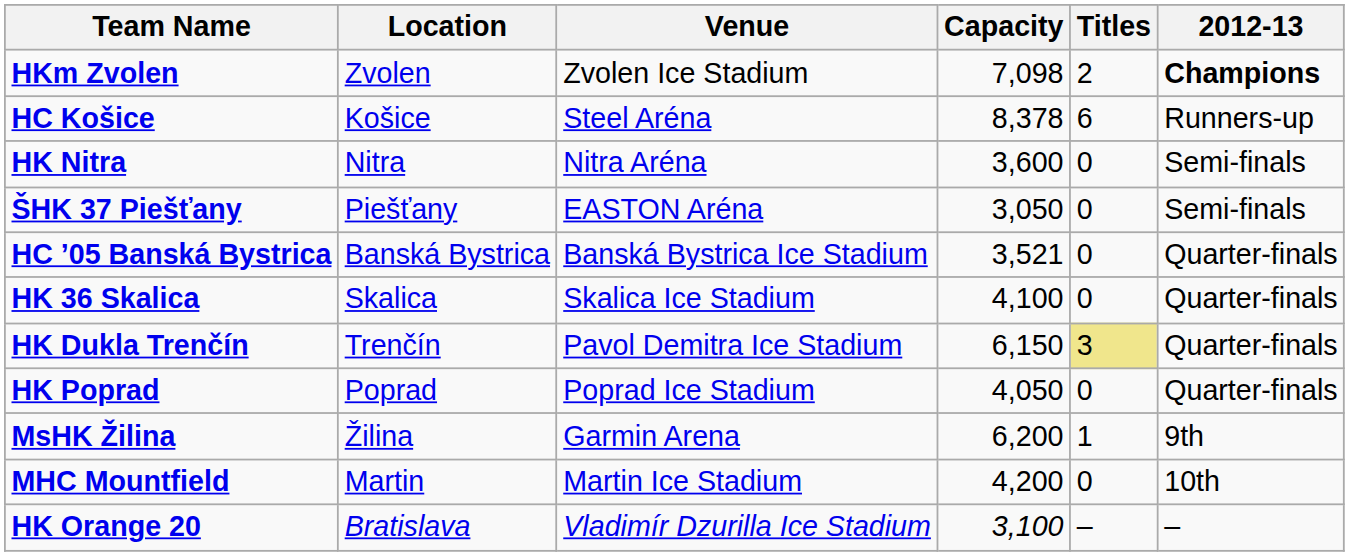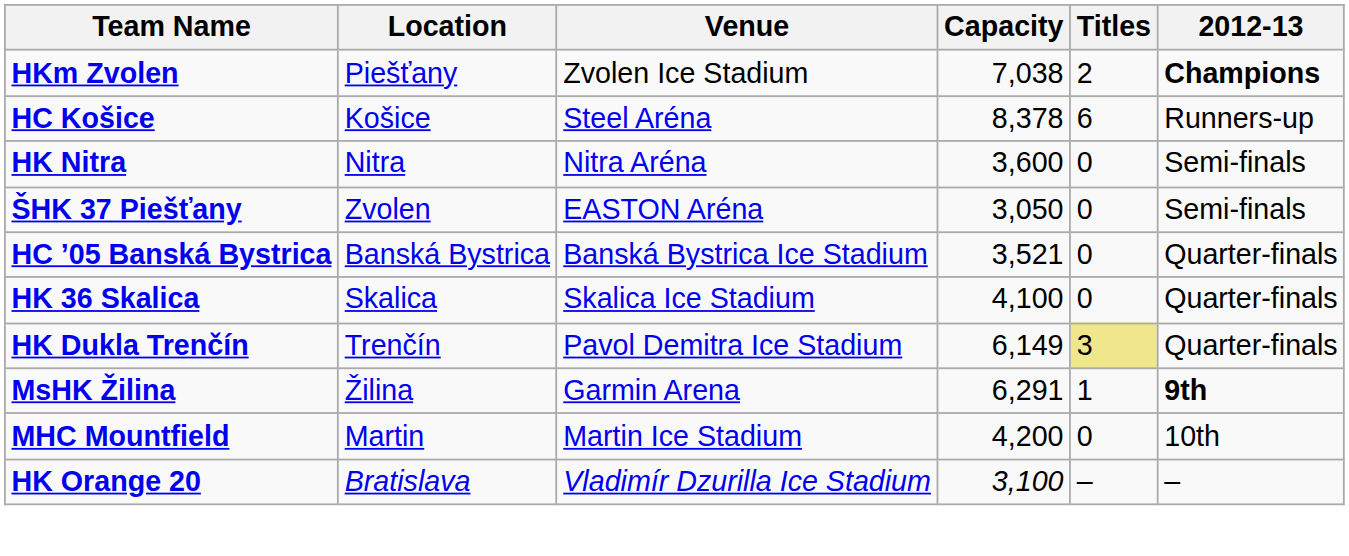HKm Zvolen | Location: Zvolen -> Piešťany
HKm Zvolen | Capacity: 7,098 -> 7,038
ŠHK 37 Piešťany | Location: Piešťany -> Zvolen
HK Dukla Trenčín | Capacity: 6,150 -> 6,149
- row: HK Poprad | Poprad | Poprad Ice Stadium | 4,050 | 0 | Quarter-finals
MsHK Žilina | Capacity: 6,200 -> 6,291
MsHK Žilina | 2012-13: normal -> bold
